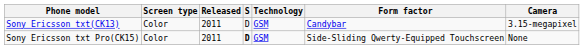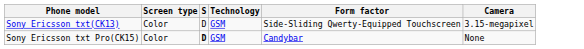- column: Released | 2011 | 2011
Sony Ericsson txt(CK13) | Form factor: Candybar -> Side-Sliding Qwerty-Equipped Touchscreen
Sony Ericsson txt Pro(CK15) | Form factor: Side-Sliding Qwerty-Equipped Touchscreen -> Candybar
